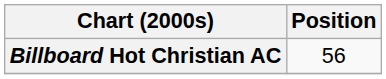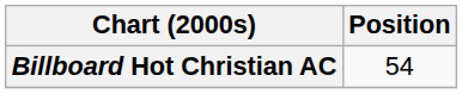Billboard Hot Christian AC | Position: 56 -> 54
